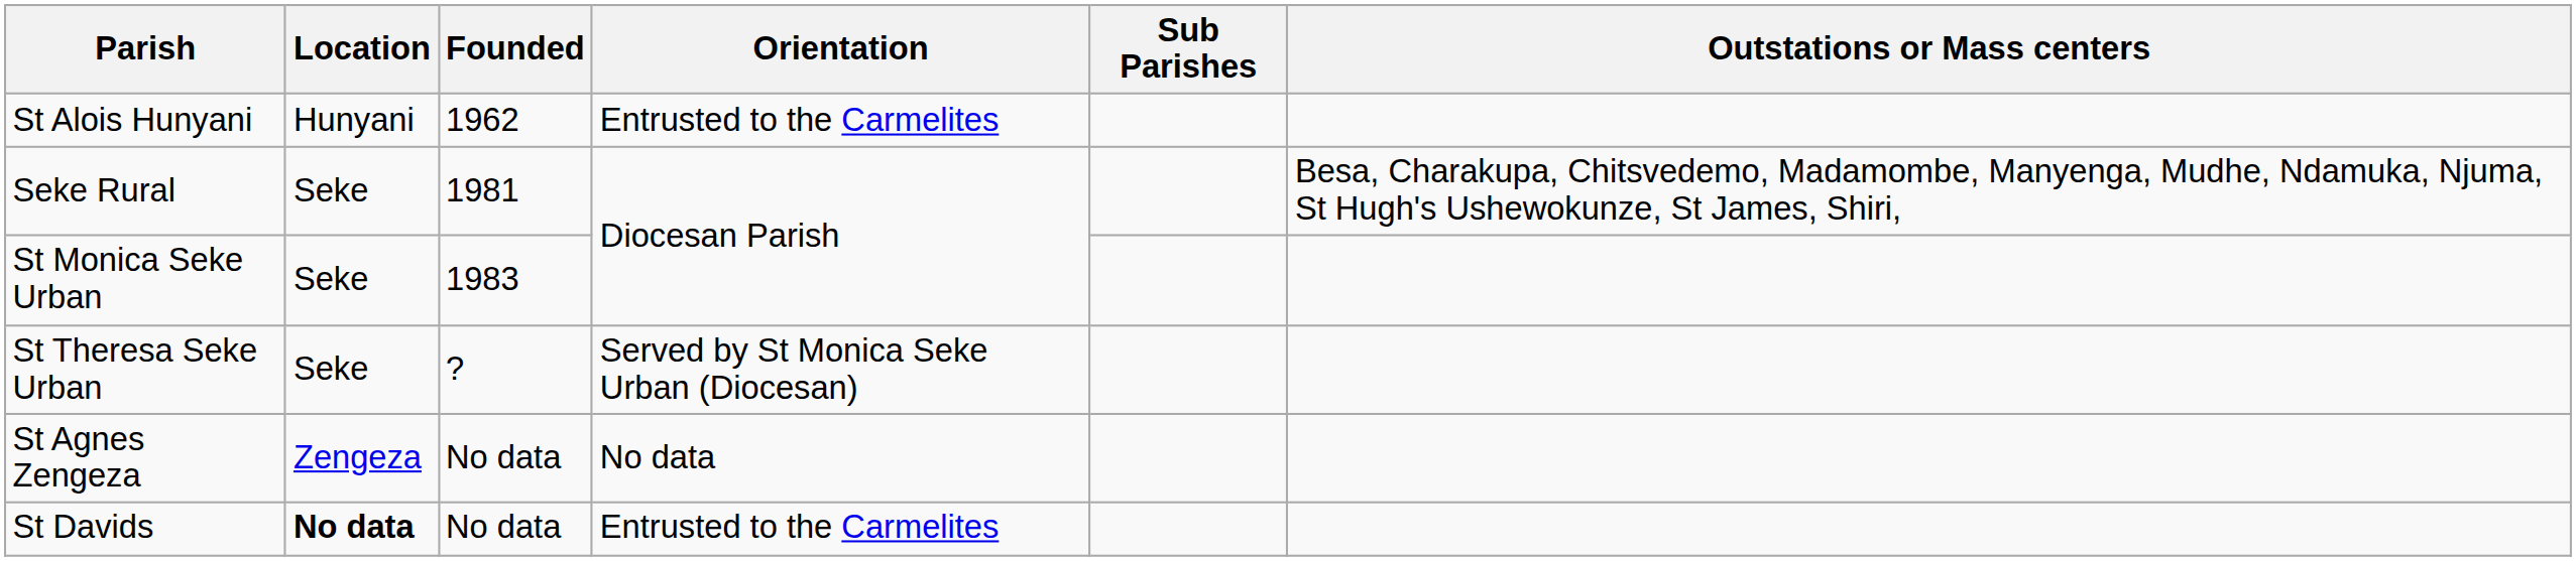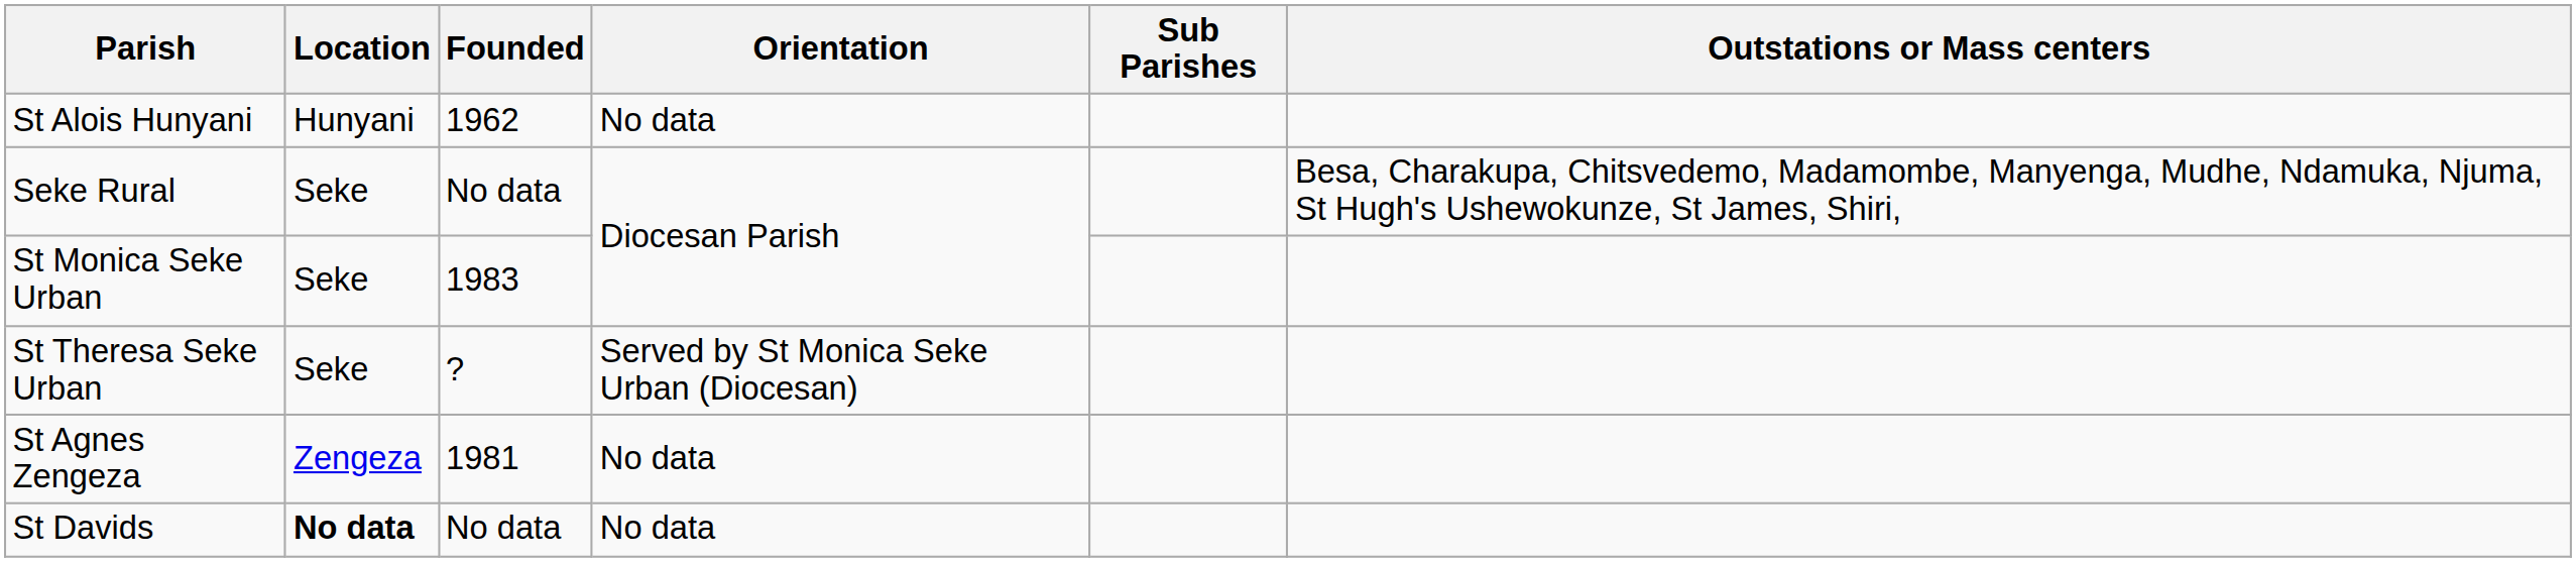St Alois Hunyani | Orientation: Entrusted to the Carmelites -> No data
Seke Rural | Founded: 1981 -> No data
St Agnes Zengeza | Founded: No data -> 1981
St Davids | Orientation: Entrusted to the Carmelites -> No data
